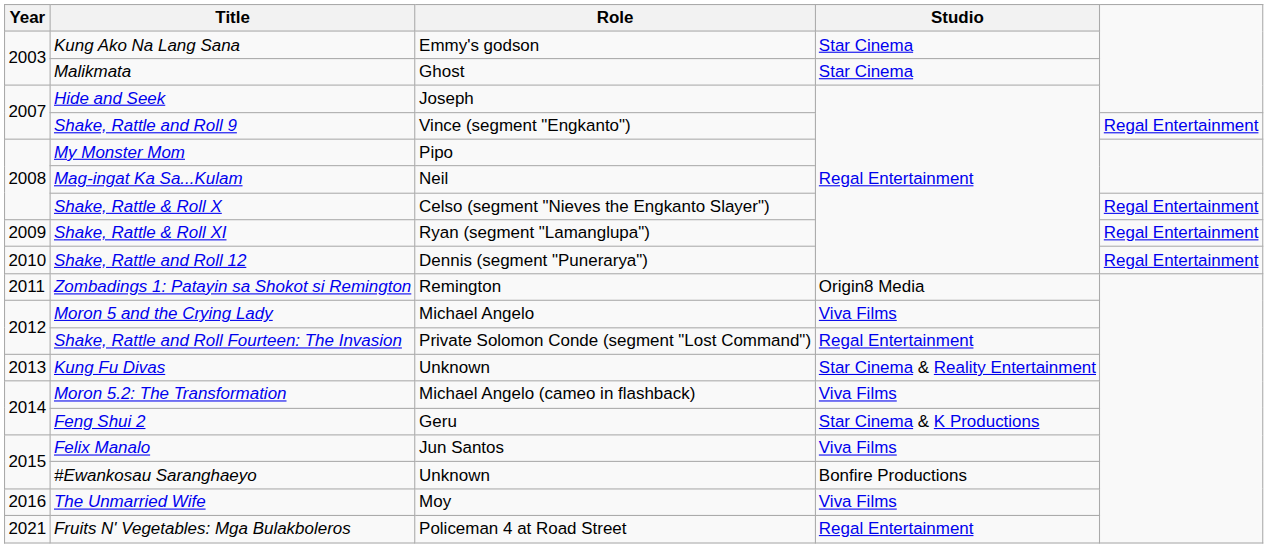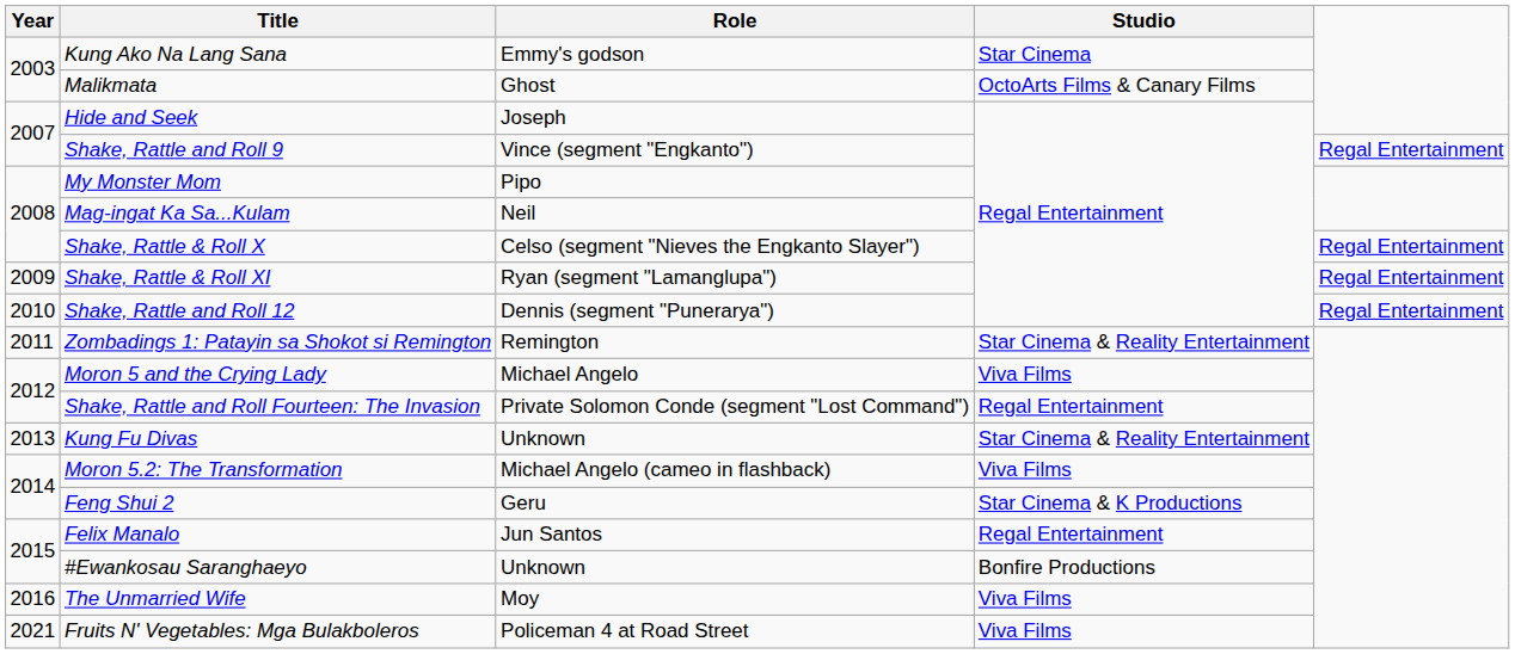Malikmata | Studio: Star Cinema -> OctoArts Films & Canary Films
Zombadings 1: Patayin sa Shokot si Remington | Studio: Origin8 Media -> Star Cinema & Reality Entertainment
Felix Manalo | Studio: Viva Films -> Regal Entertainment
Fruits N' Vegetables: Mga Bulakboleros | Studio: Regal Entertainment -> Viva Films
